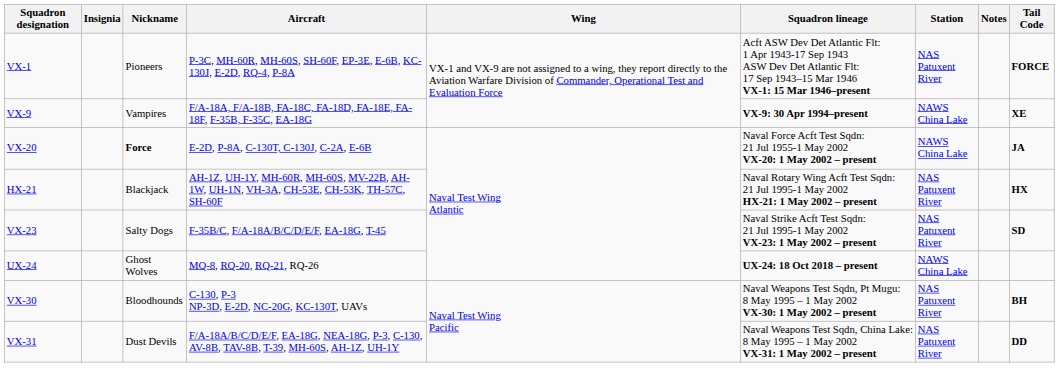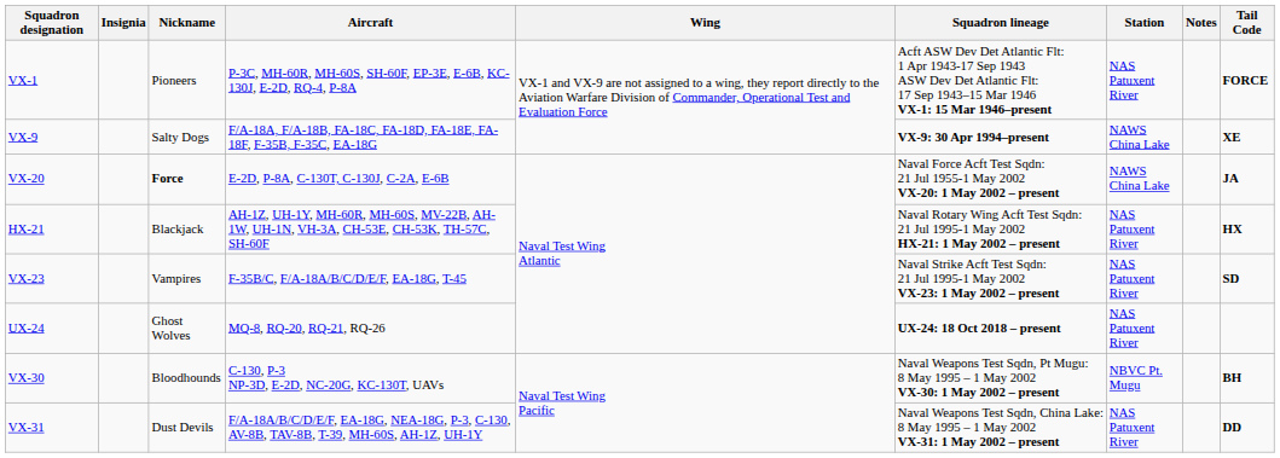VX-9 | Nickname: Vampires -> Salty Dogs
VX-23 | Nickname: Salty Dogs -> Vampires
UX-24 | Station: NAWS China Lake -> NAS Patuxent River
VX-30 | Station: NAS Patuxent River -> NBVC Pt. Mugu
